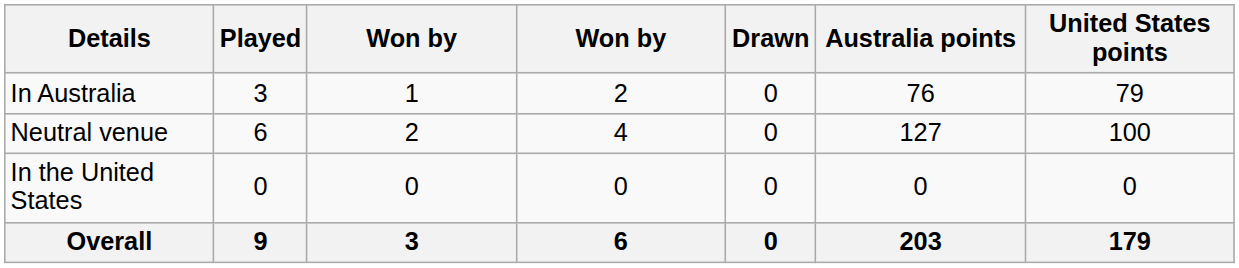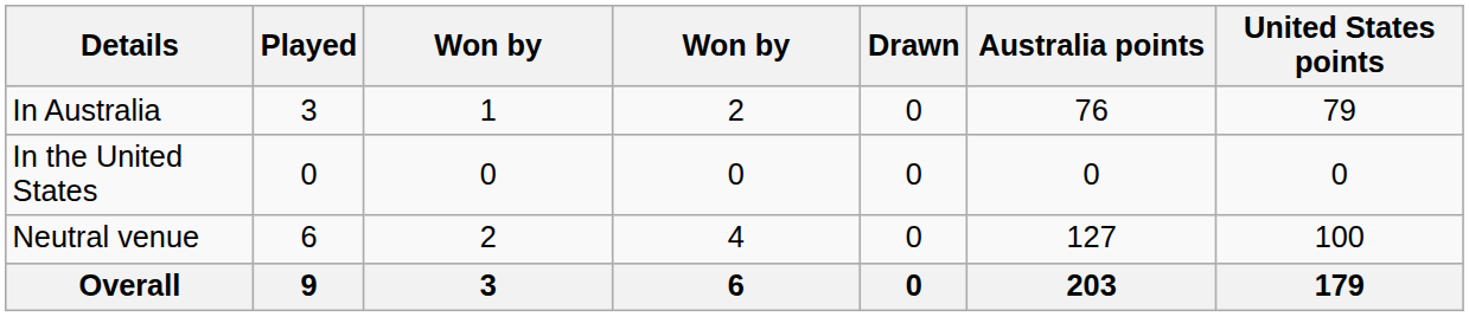rows swapped: In the United States <-> Neutral venue
